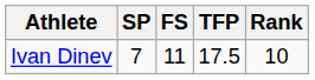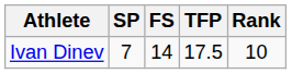Ivan Dinev | FS: 11 -> 14
